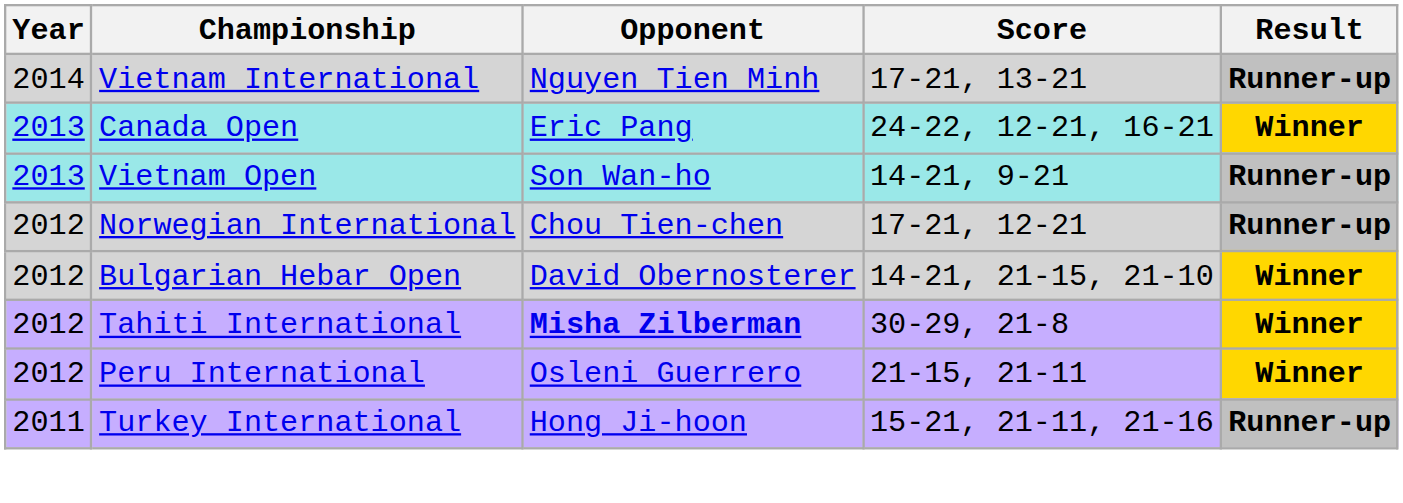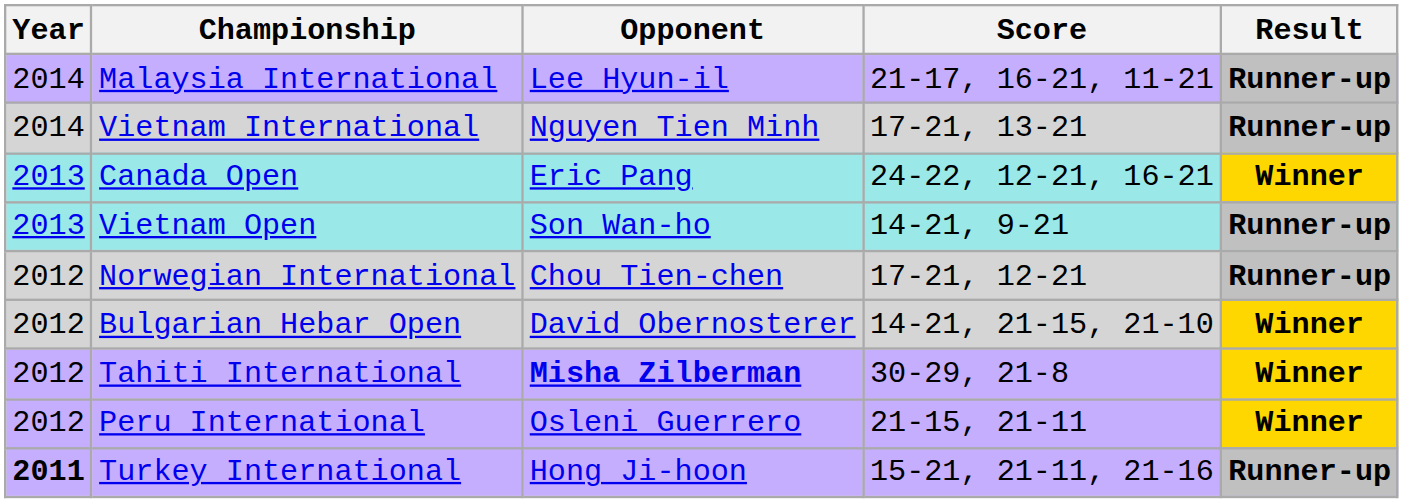+ row: 2014 | Malaysia International | Lee Hyun-il | 21-17, 16-21, 11-21 | Runner-up
Turkey International | Year: normal -> bold
